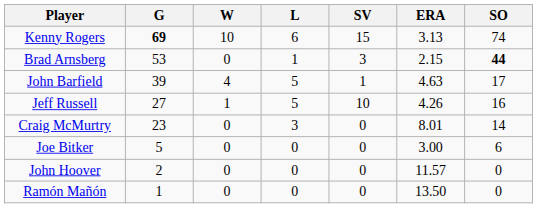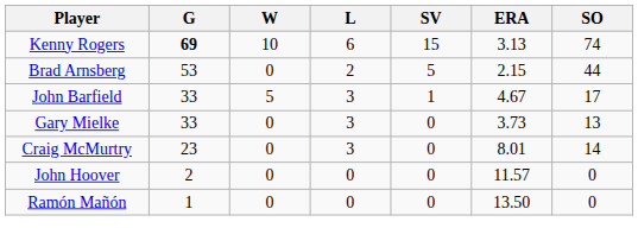Brad Arnsberg | L: 1 -> 2
Brad Arnsberg | SV: 3 -> 5
Brad Arnsberg | SO: bold -> normal
John Barfield | G: 39 -> 33
John Barfield | W: 4 -> 5
John Barfield | L: 5 -> 3
John Barfield | ERA: 4.63 -> 4.67
+ row: Gary Mielke | 33 | 0 | 3 | 0 | 3.73 | 13
- row: Jeff Russell | 27 | 1 | 5 | 10 | 4.26 | 16
- row: Joe Bitker | 5 | 0 | 0 | 0 | 3.00 | 6
